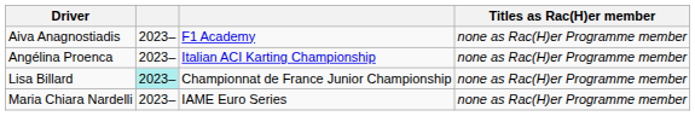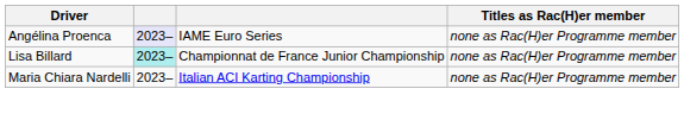- row: Aiva Anagnostiadis | 2023– | F1 Academy | none as Rac(H)er Programme member
Angélina Proenca | column 2: no background -> lavender background
Angélina Proenca | column 3: Italian ACI Karting Championship -> IAME Euro Series
Maria Chiara Nardelli | column 3: IAME Euro Series -> Italian ACI Karting Championship
